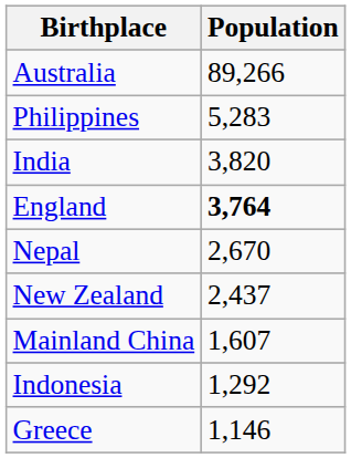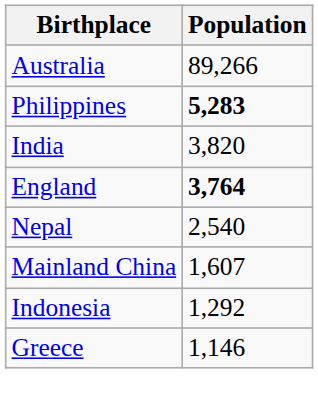Philippines | Population: normal -> bold
Nepal | Population: 2,670 -> 2,540
- row: New Zealand | 2,437
